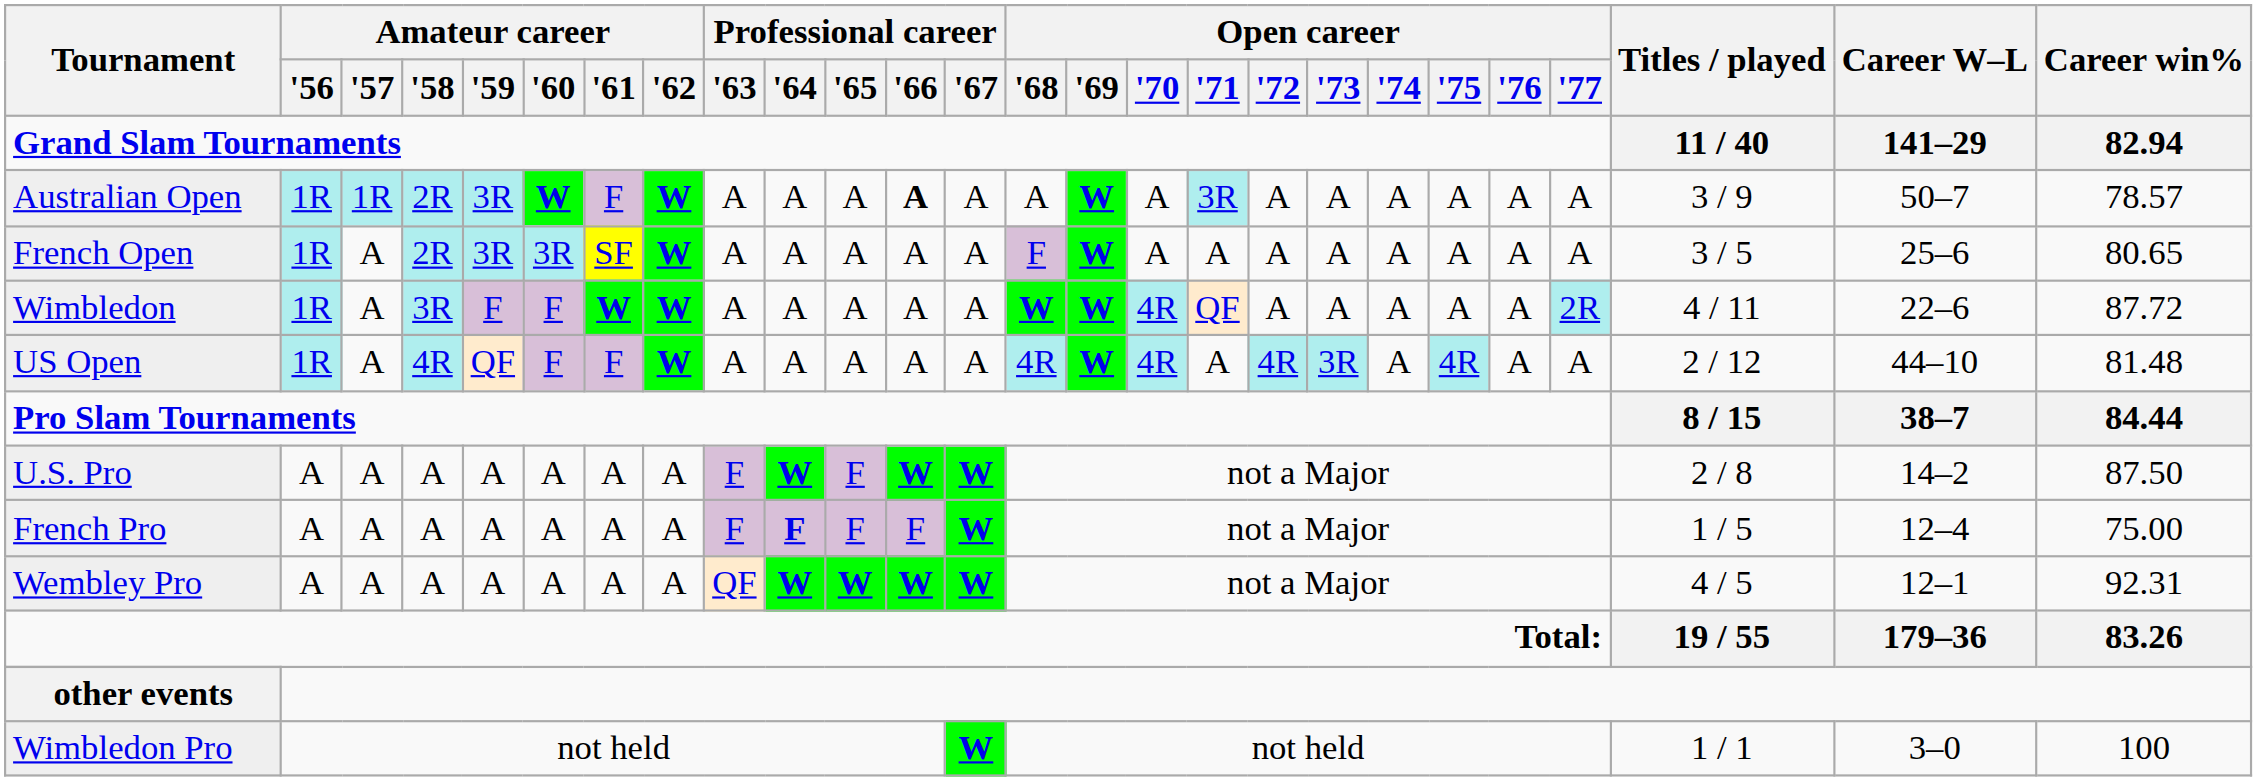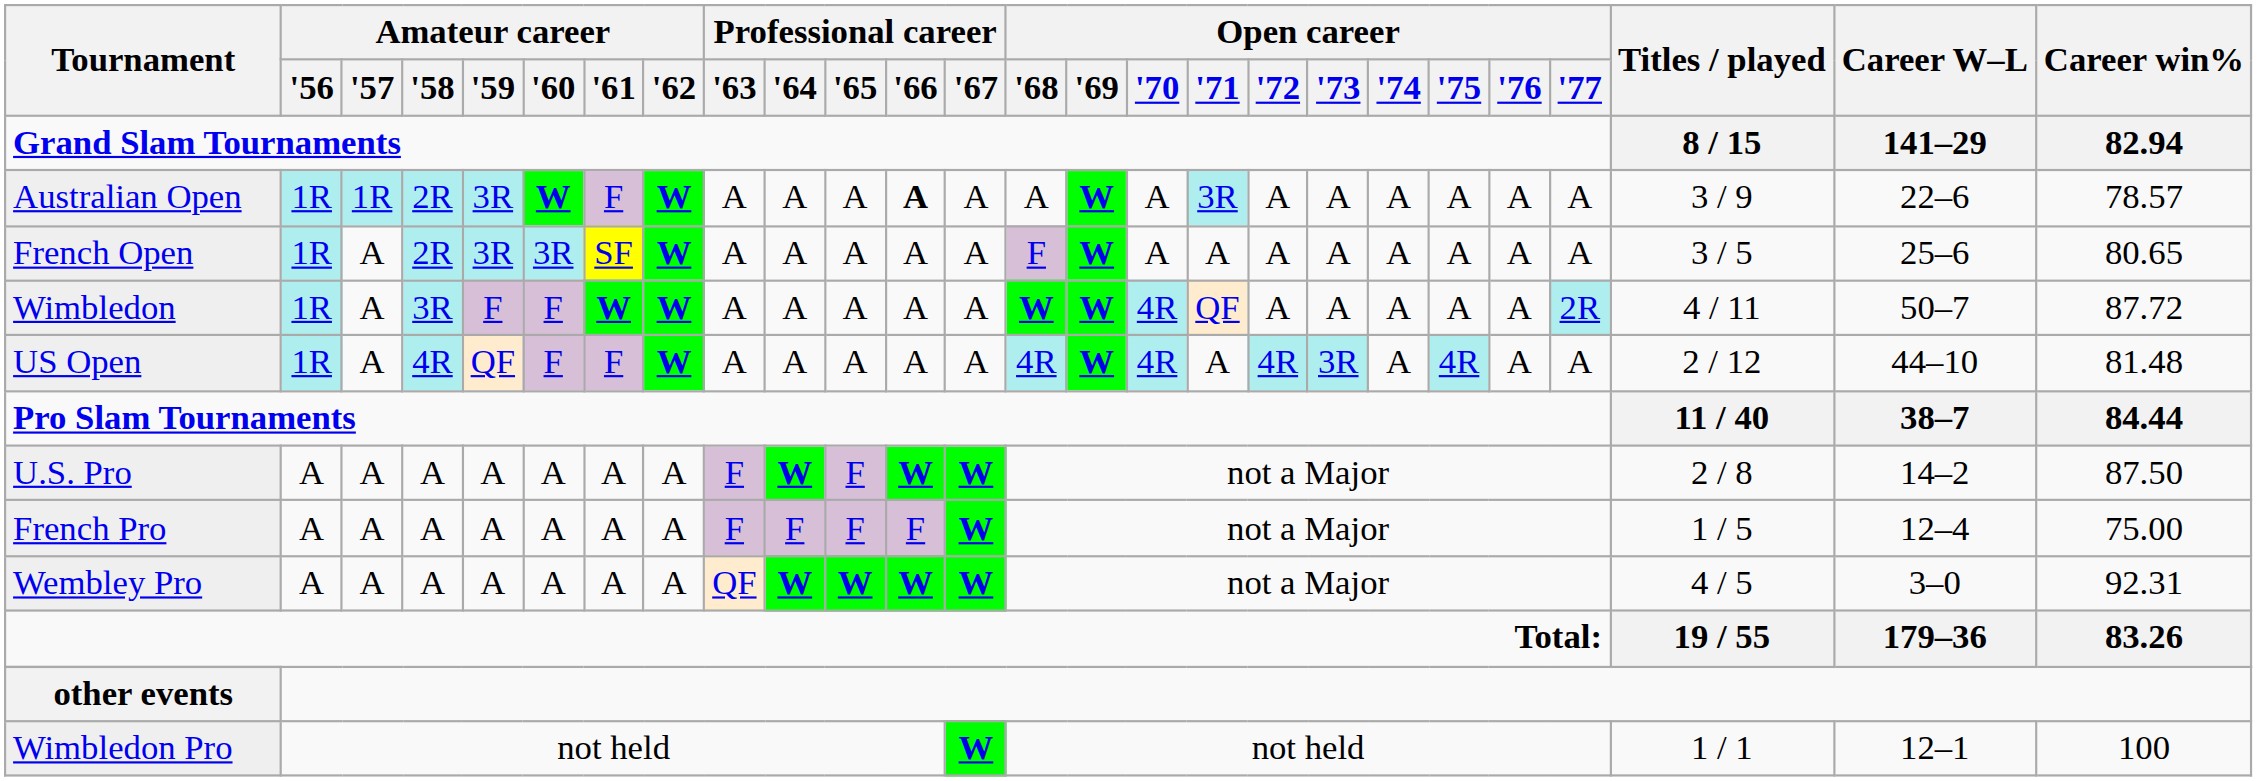Grand Slam Tournaments | Titles / played: 11 / 40 -> 8 / 15
Australian Open | Career W–L: 50–7 -> 22–6
Wimbledon | Career W–L: 22–6 -> 50–7
Pro Slam Tournaments | Titles / played: 8 / 15 -> 11 / 40
French Pro | Professional career / '64: bold -> normal
Wembley Pro | Career W–L: 12–1 -> 3–0
Wimbledon Pro | Career W–L: 3–0 -> 12–1
